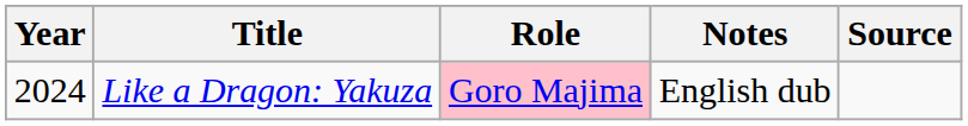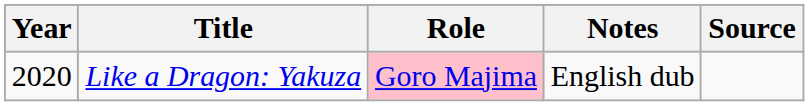Like a Dragon: Yakuza | Year: 2024 -> 2020
